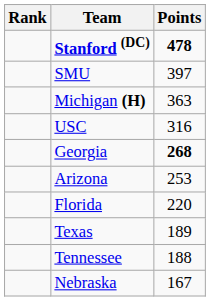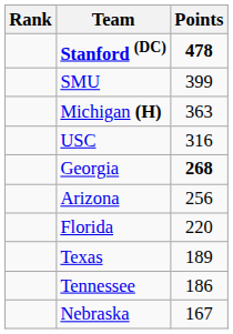SMU | Points: 397 -> 399
Arizona | Points: 253 -> 256
Tennessee | Points: 188 -> 186
